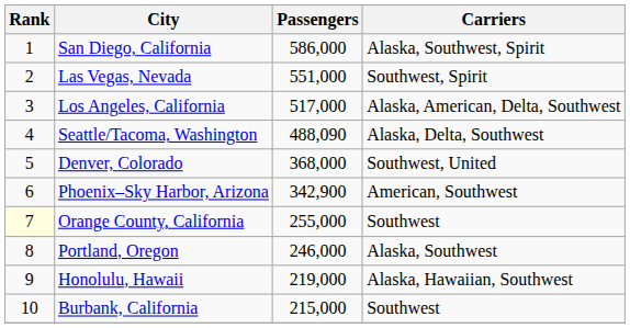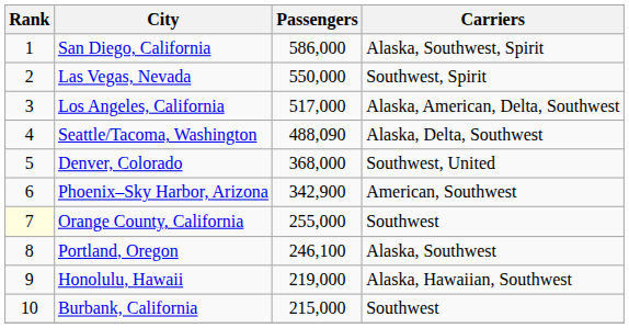Las Vegas, Nevada | Passengers: 551,000 -> 550,000
Portland, Oregon | Passengers: 246,000 -> 246,100
